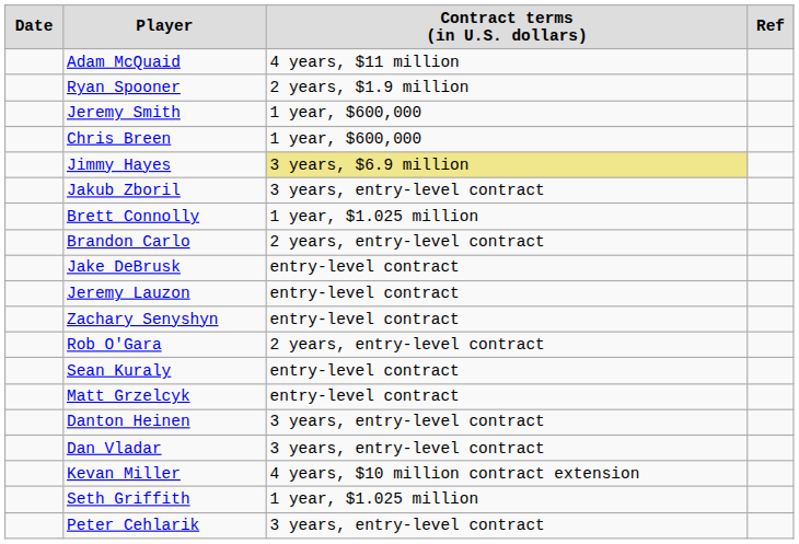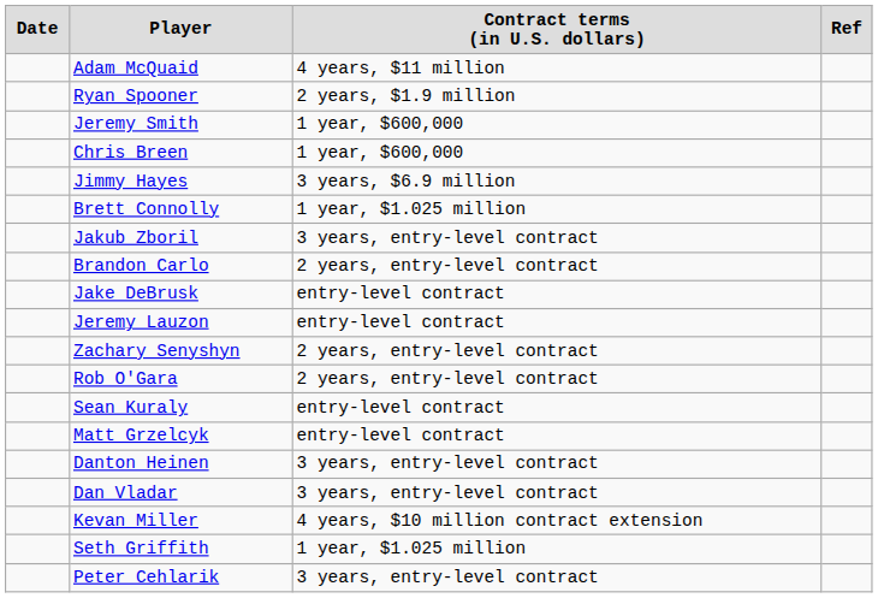Jimmy Hayes | column 3: khaki background -> no background
rows swapped: Brett Connolly <-> Jakub Zboril
Zachary Senyshyn | column 3: entry-level contract -> 2 years, entry-level contract
